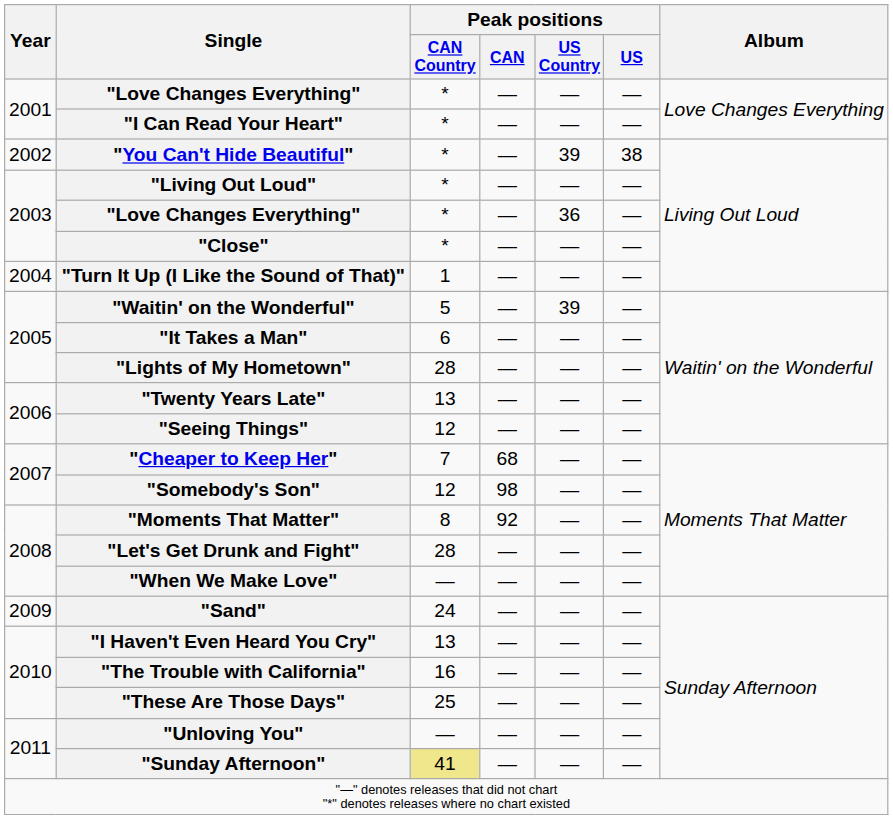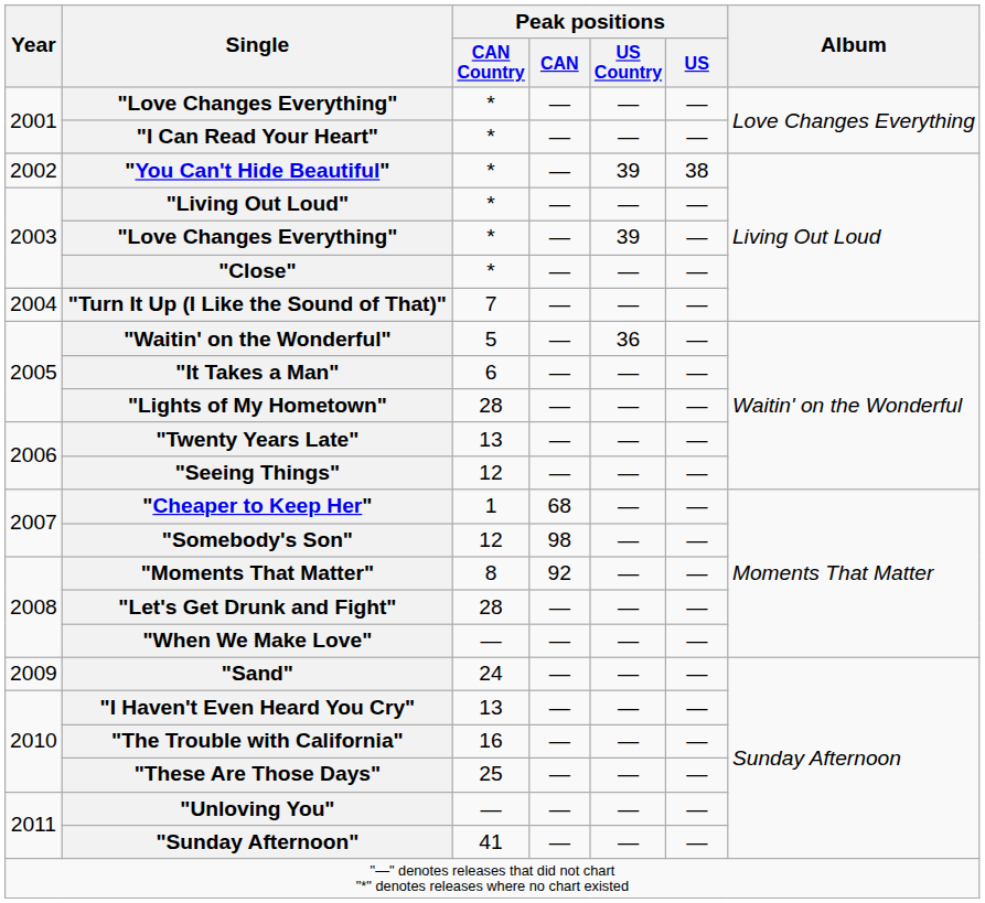2003 / "Love Changes Everything" | Peak positions / US Country: 36 -> 39
"Turn It Up (I Like the Sound of That)" | Peak positions / CAN Country: 1 -> 7
"Waitin' on the Wonderful" | Peak positions / US Country: 39 -> 36
"Cheaper to Keep Her" | Peak positions / CAN Country: 7 -> 1
"Sunday Afternoon" | Peak positions / CAN Country: khaki background -> no background
